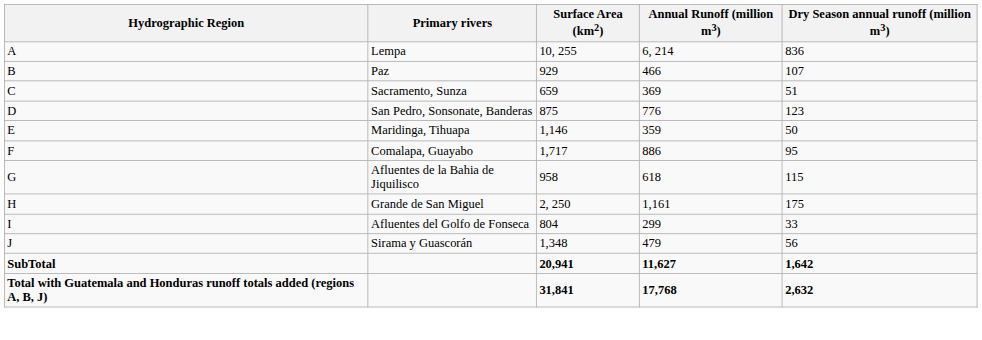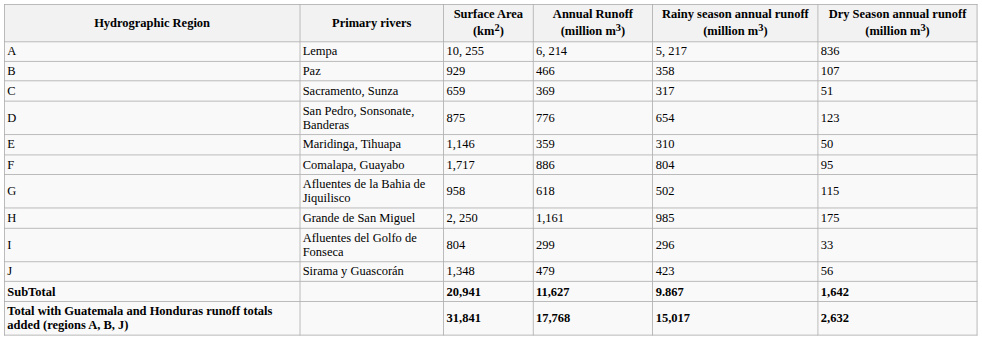+ column: Rainy season annual runoff (million m3) | 5, 217 | 358 | 317 | 654 | 310 | 804 | 502 | 985 | 296 | 423 | 9.867 | 15,017
